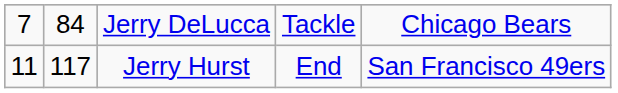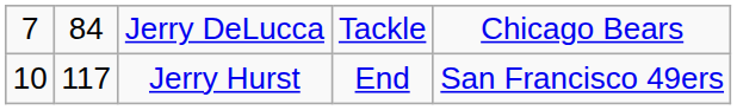Jerry Hurst | column 1: 11 -> 10
